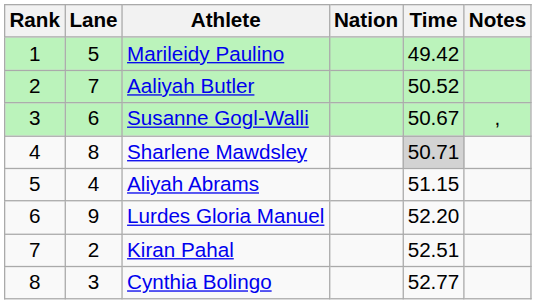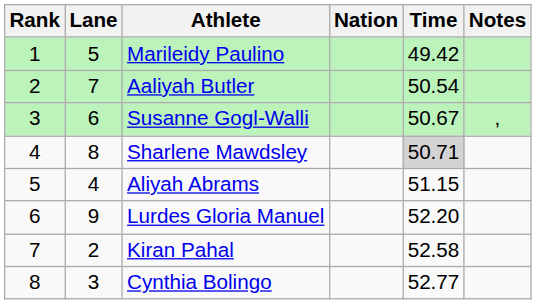Aaliyah Butler | Time: 50.52 -> 50.54
Kiran Pahal | Time: 52.51 -> 52.58
